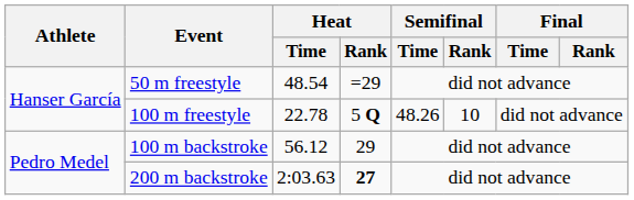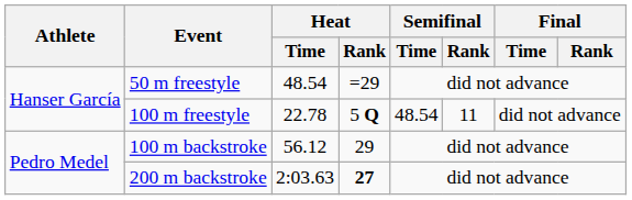100 m freestyle | Semifinal / Time: 48.26 -> 48.54
100 m freestyle | Semifinal / Rank: 10 -> 11
